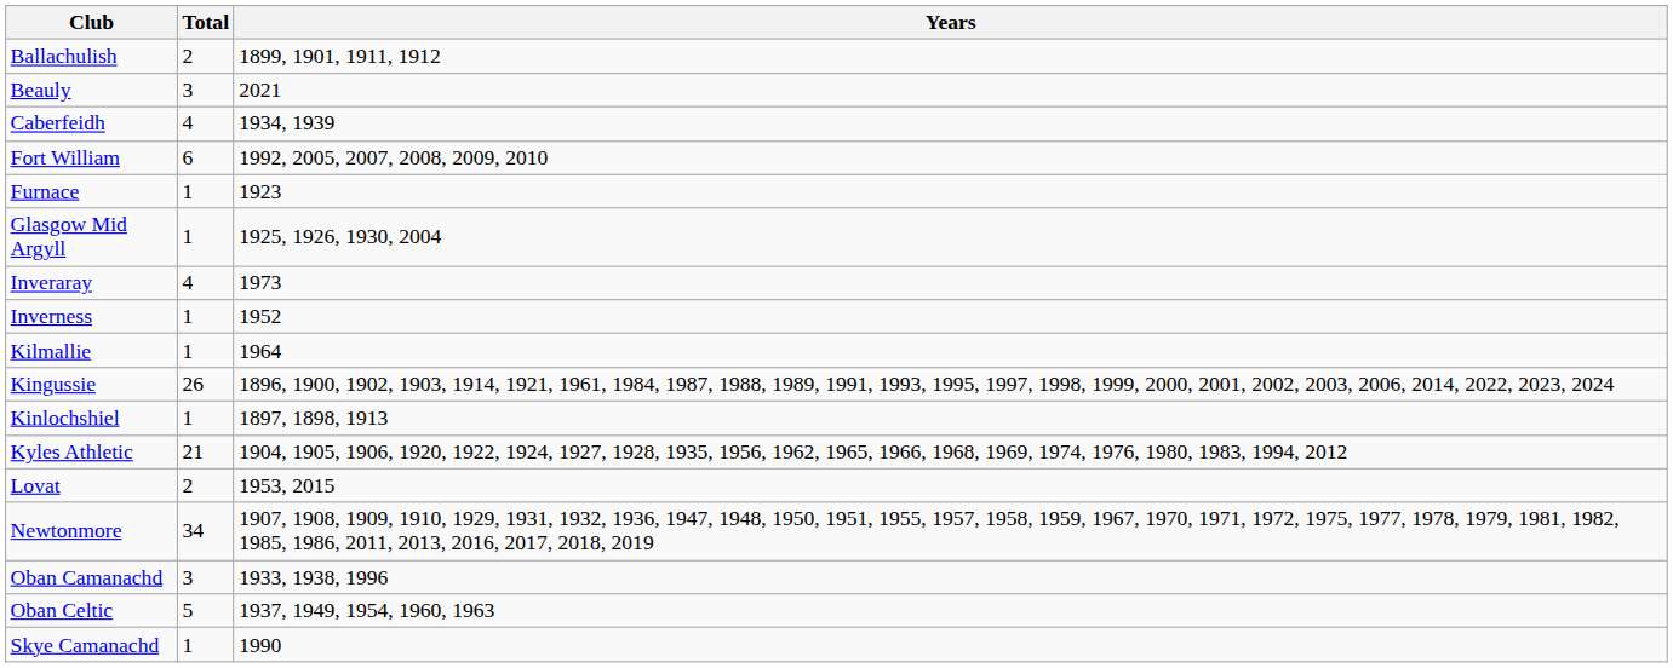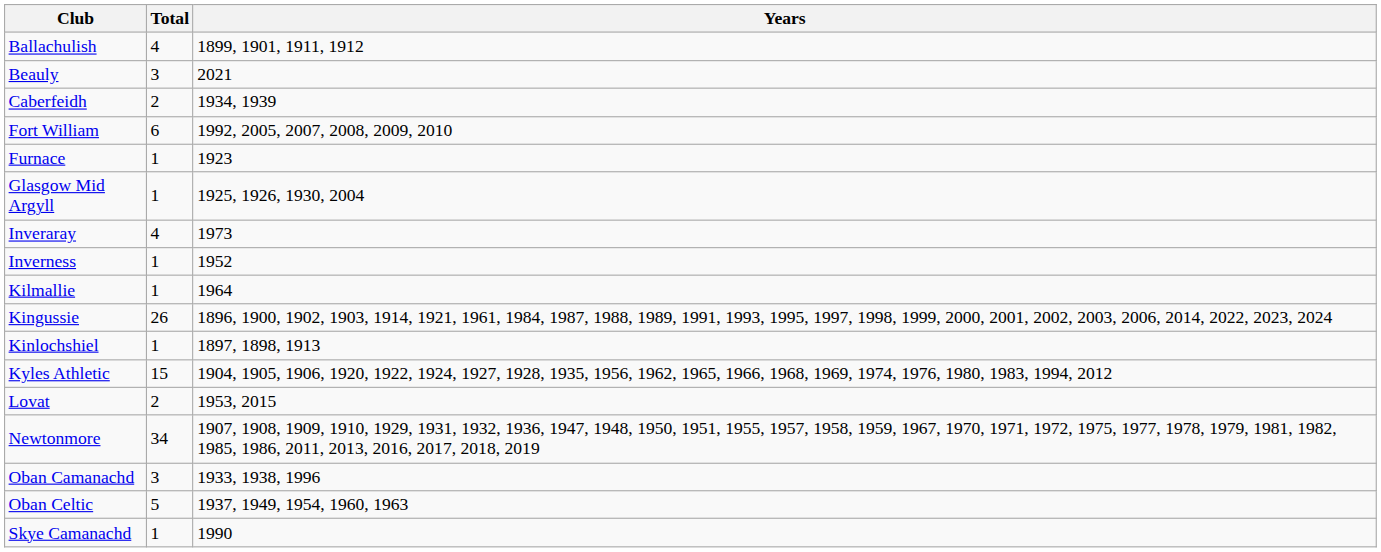Ballachulish | Total: 2 -> 4
Caberfeidh | Total: 4 -> 2
Kyles Athletic | Total: 21 -> 15
